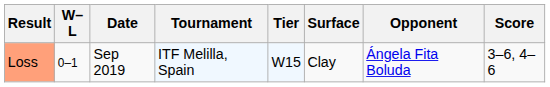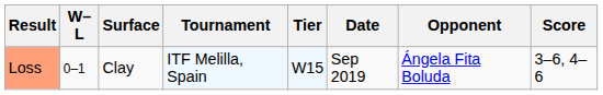columns swapped: Date <-> Surface
